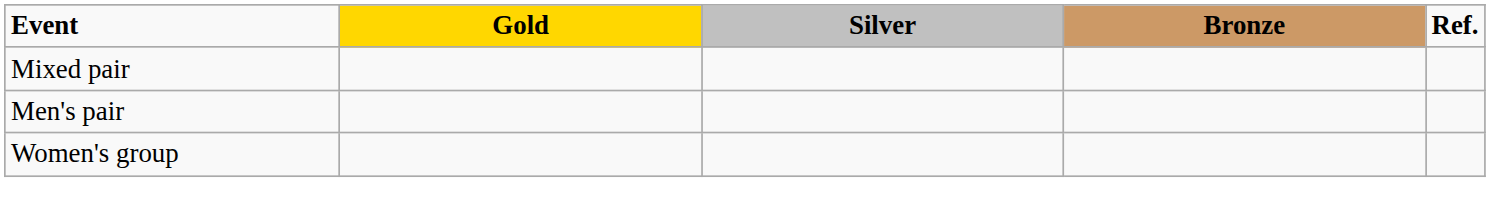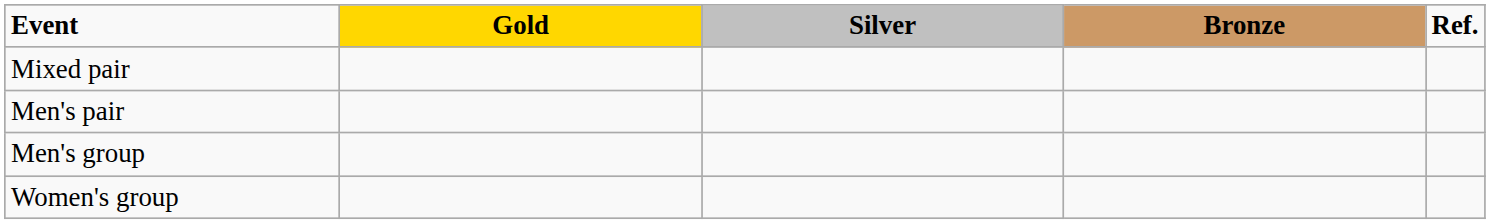+ row: Men's group
